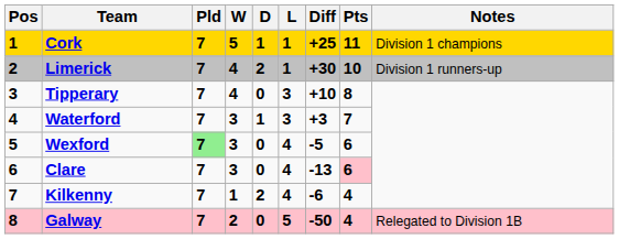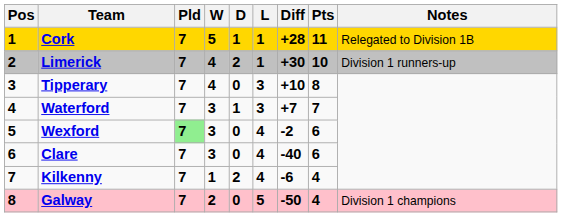Cork | Diff: +25 -> +28
Cork | Notes: Division 1 champions -> Relegated to Division 1B
Waterford | Diff: +3 -> +7
Wexford | Diff: -5 -> -2
Clare | Diff: -13 -> -40
Clare | Pts: pink background -> no background
Galway | Notes: Relegated to Division 1B -> Division 1 champions
